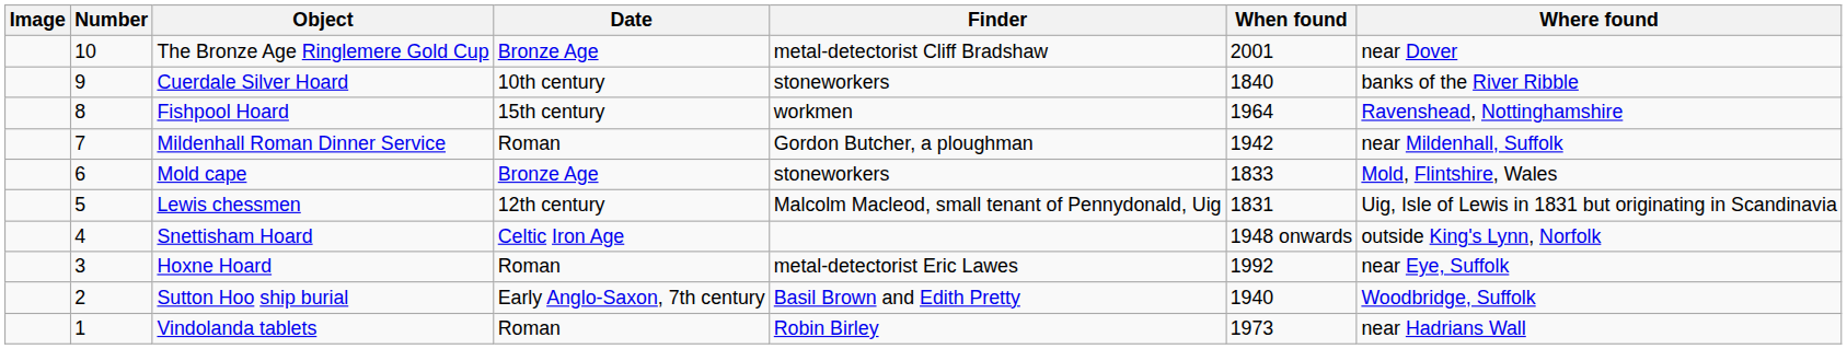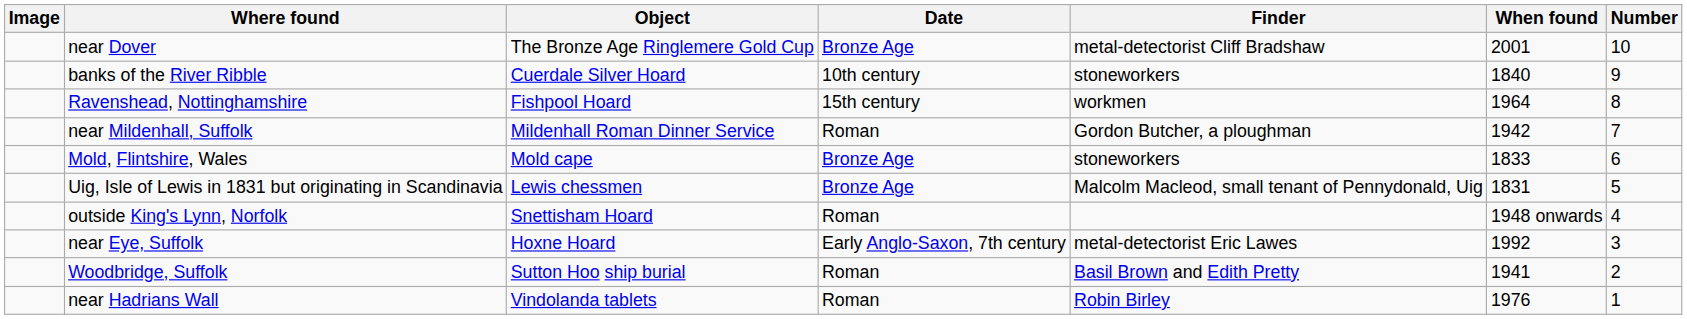columns swapped: Number <-> Where found
Lewis chessmen | Date: 12th century -> Bronze Age
Snettisham Hoard | Date: Celtic Iron Age -> Roman
Hoxne Hoard | Date: Roman -> Early Anglo-Saxon, 7th century
Sutton Hoo ship burial | Date: Early Anglo-Saxon, 7th century -> Roman
Sutton Hoo ship burial | When found: 1940 -> 1941
Vindolanda tablets | When found: 1973 -> 1976
